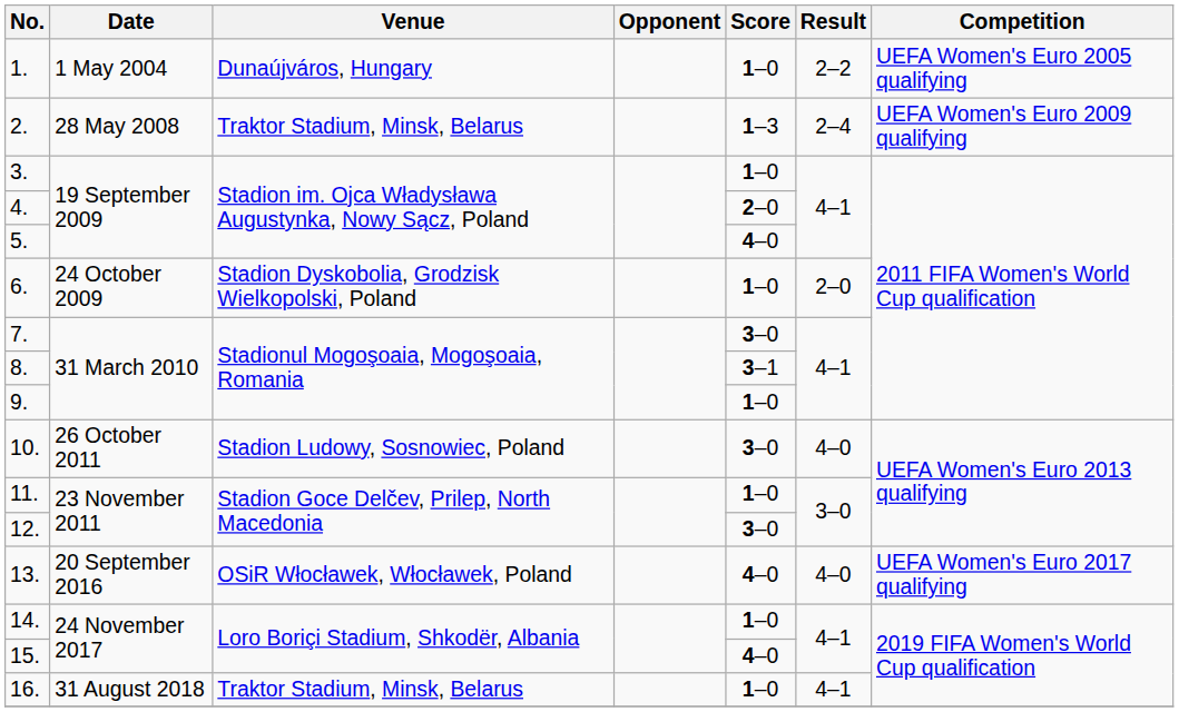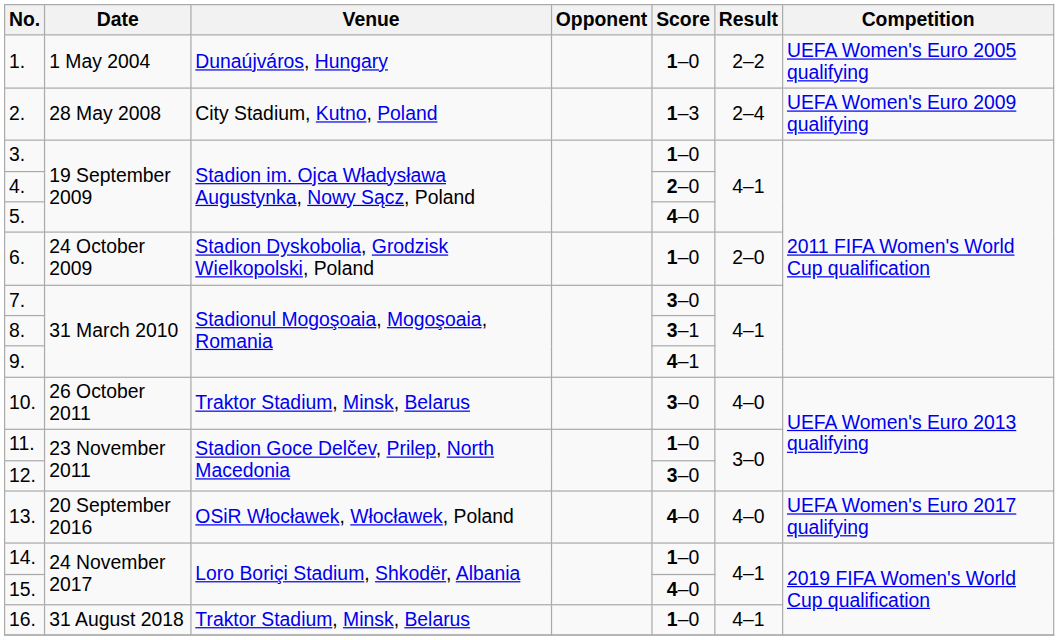2. | Venue: Traktor Stadium, Minsk, Belarus -> City Stadium, Kutno, Poland
9. | Score: 1–0 -> 4–1
10. | Venue: Stadion Ludowy, Sosnowiec, Poland -> Traktor Stadium, Minsk, Belarus
